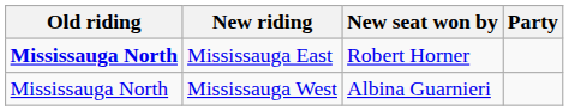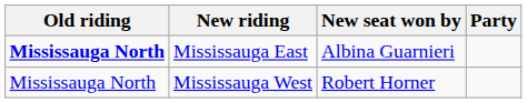Mississauga East | New seat won by: Robert Horner -> Albina Guarnieri
Mississauga West | New seat won by: Albina Guarnieri -> Robert Horner
